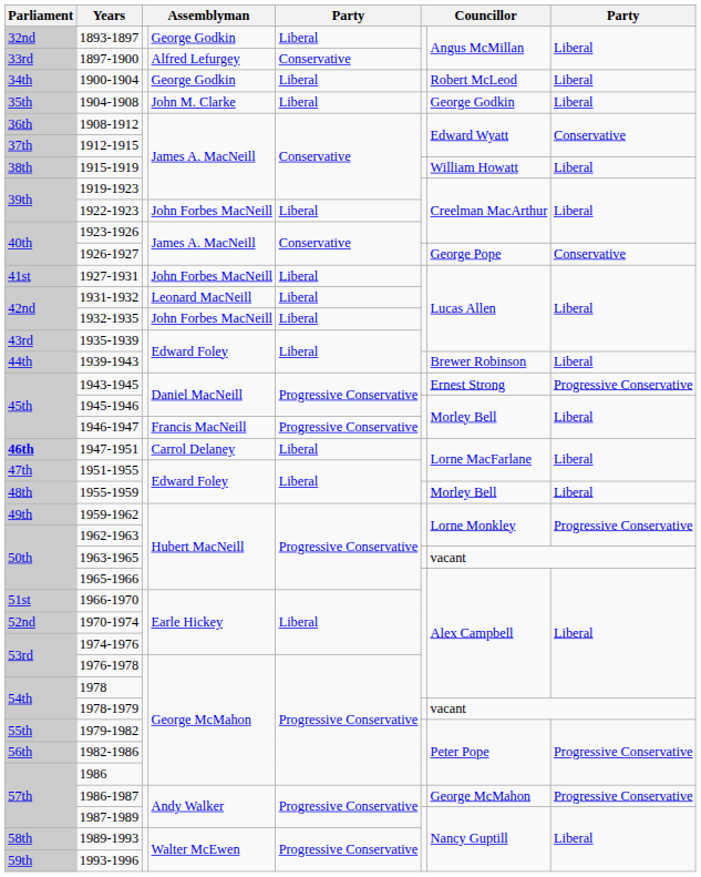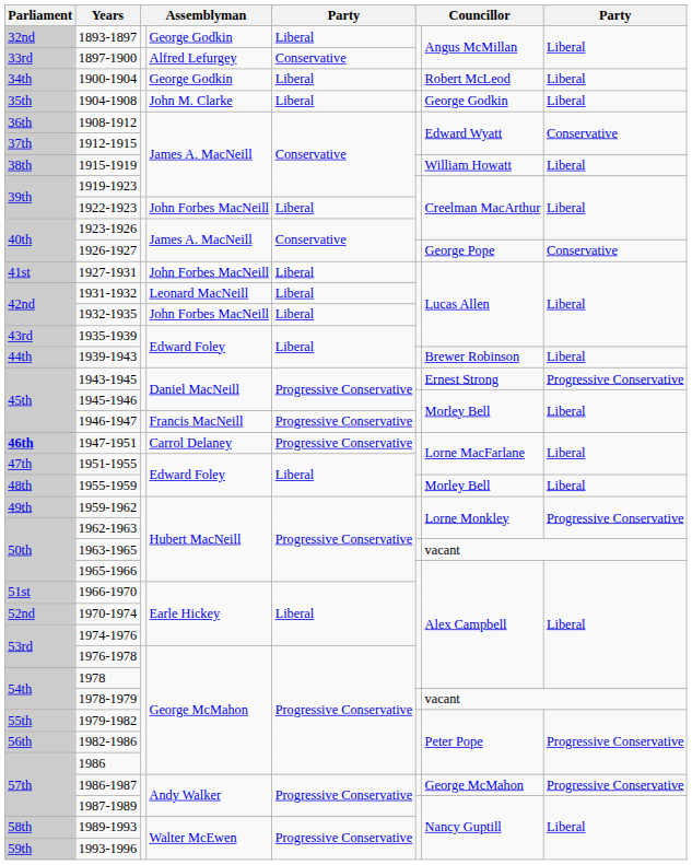1947-1951 | column 5: Liberal -> Progressive Conservative
